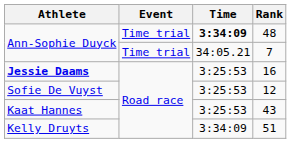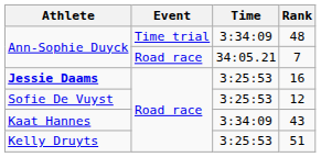48 | Time: bold -> normal
7 | Event: Time trial -> Road race
43 | Time: 3:25:53 -> 3:34:09
51 | Time: 3:34:09 -> 3:25:53
